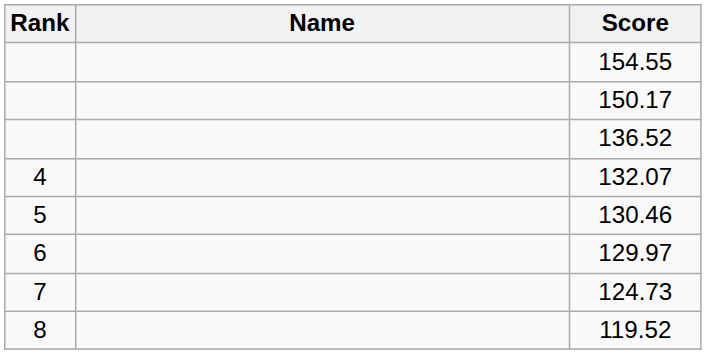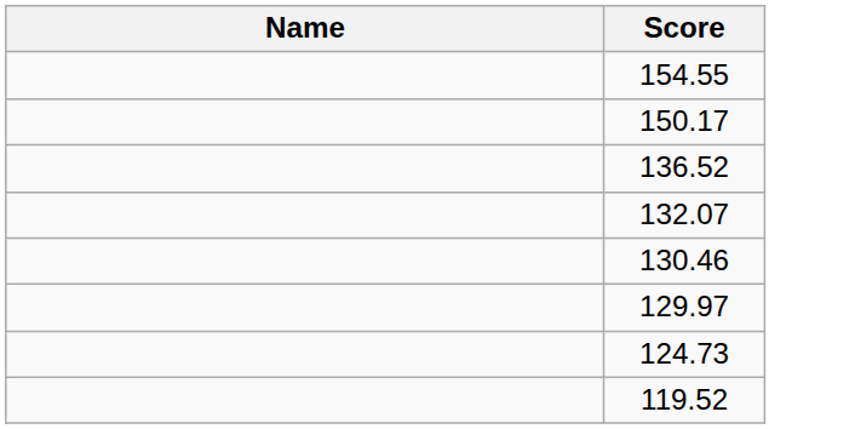- column: Rank | 4 | 5 | 6 | 7 | 8
